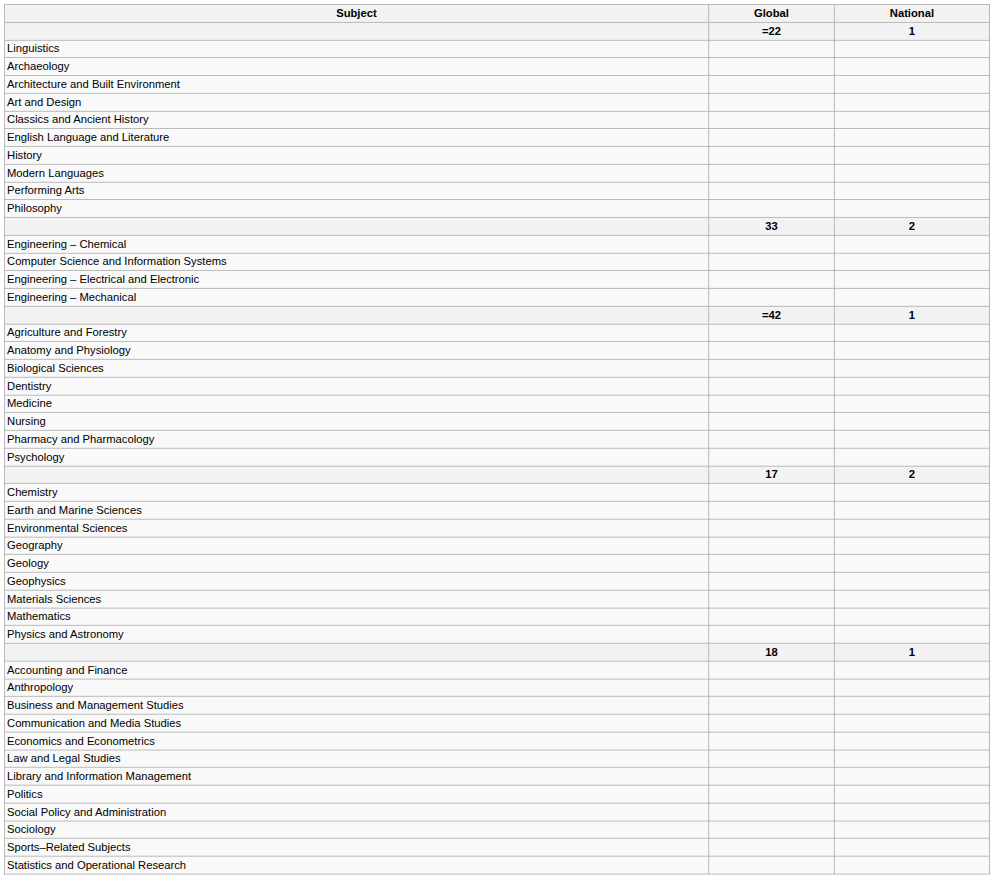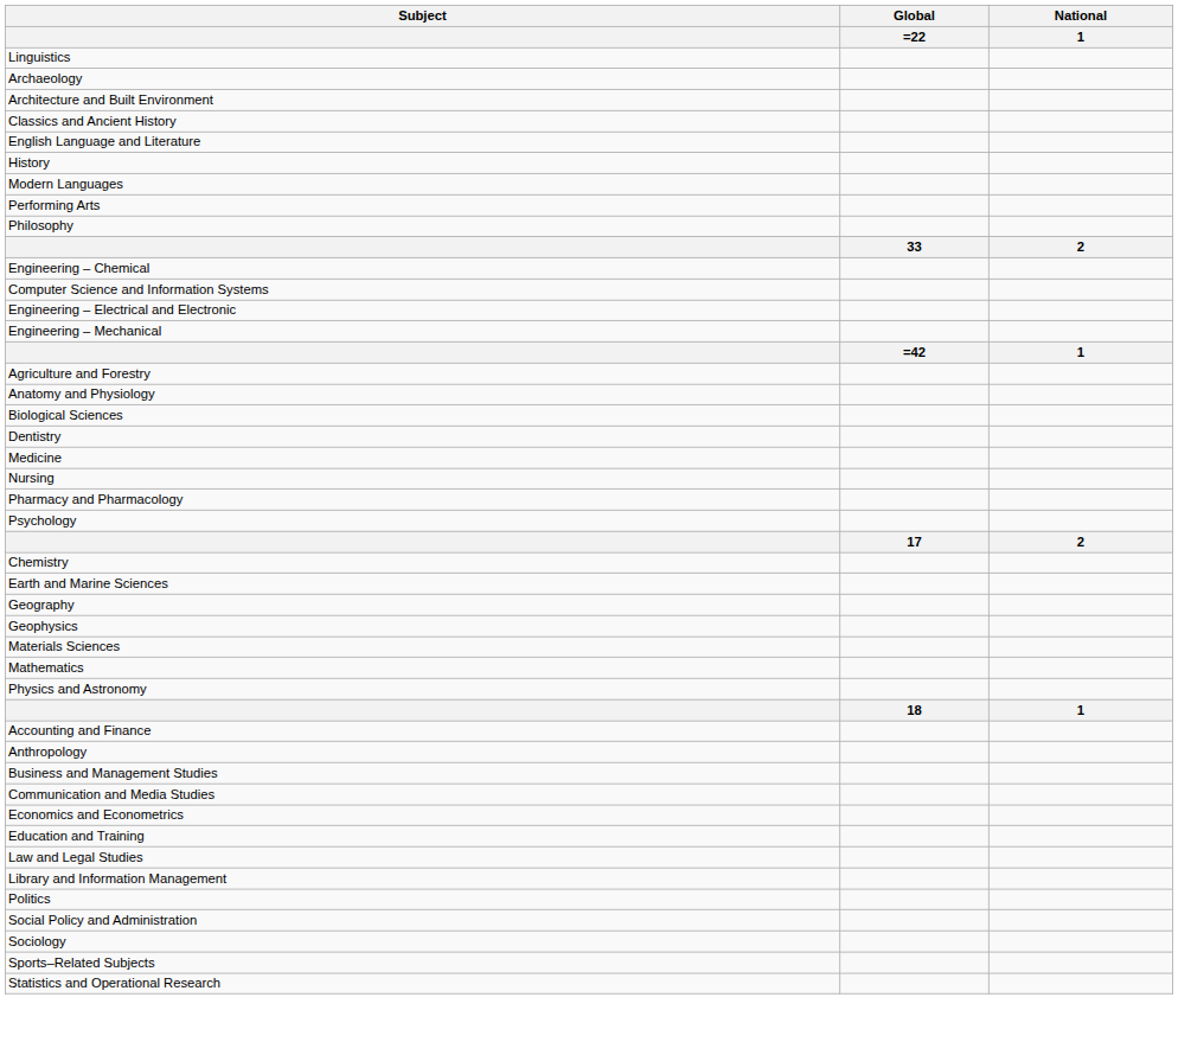- row: Art and Design
- row: Environmental Sciences
- row: Geology
+ row: Education and Training
